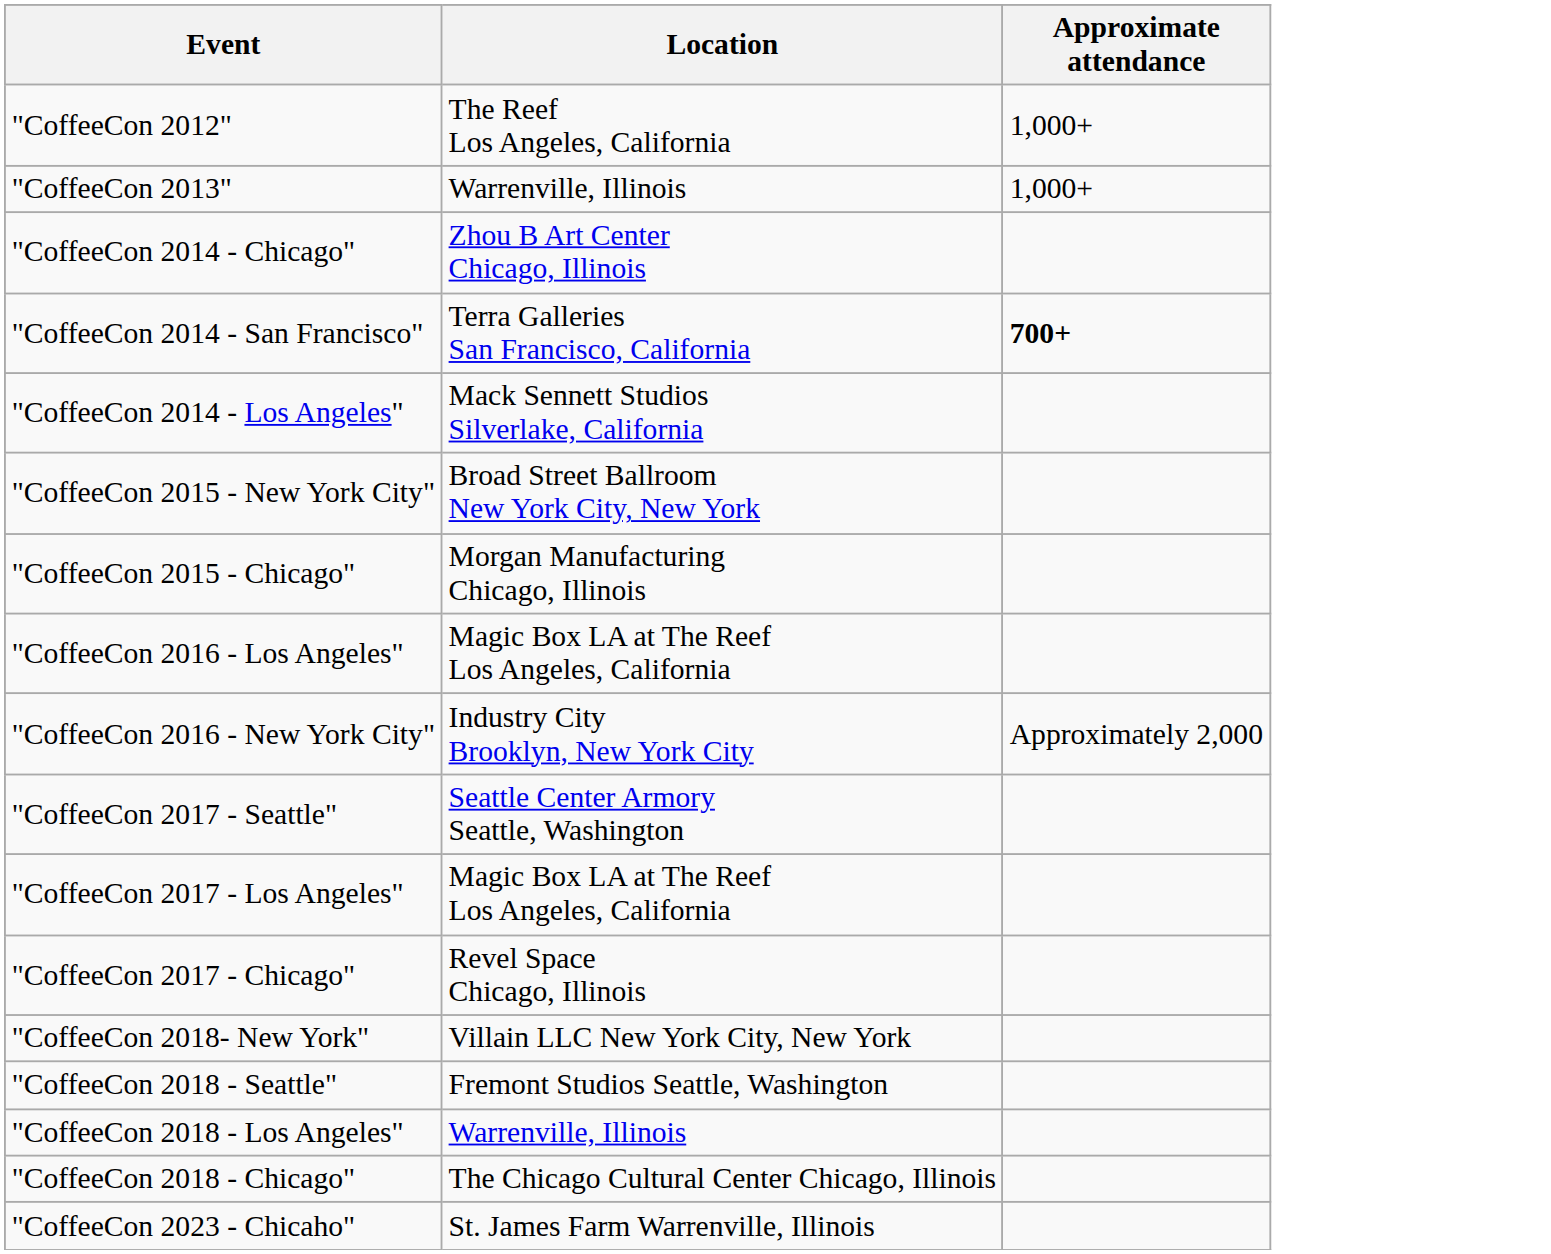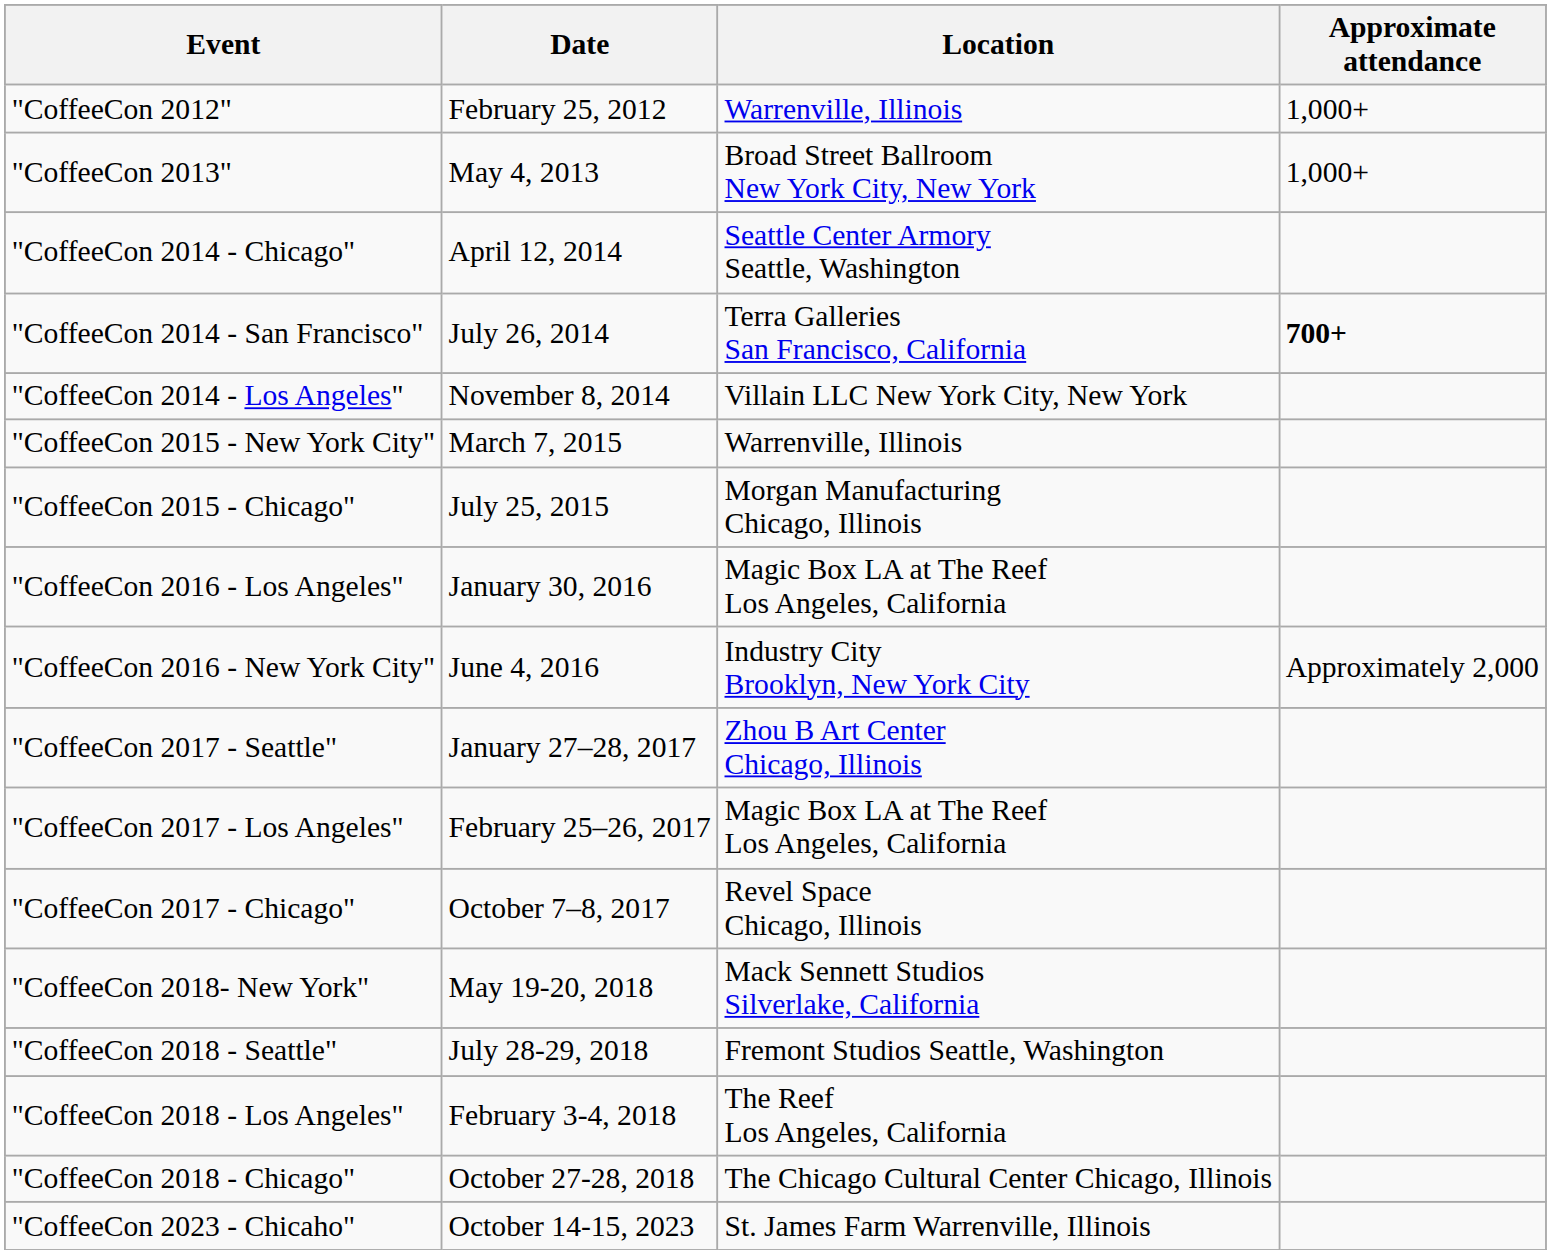+ column: Date | February 25, 2012 | May 4, 2013 | April 12, 2014 | July 26, 2014 | November 8, 2014 | March 7, 2015 | July 25, 2015 | January 30, 2016 | June 4, 2016 | January 27–28, 2017 | February 25–26, 2017 | October 7–8, 2017 | May 19-20, 2018 | July 28-29, 2018 | February 3-4, 2018 | October 27-28, 2018 | October 14-15, 2023
"CoffeeCon 2012" | Location: The Reef Los Angeles, California -> Warrenville, Illinois
"CoffeeCon 2013" | Location: Warrenville, Illinois -> Broad Street Ballroom New York City, New York
"CoffeeCon 2014 - Chicago" | Location: Zhou B Art Center Chicago, Illinois -> Seattle Center Armory Seattle, Washington
"CoffeeCon 2014 - Los Angeles" | Location: Mack Sennett Studios Silverlake, California -> Villain LLC New York City, New York
"CoffeeCon 2015 - New York City" | Location: Broad Street Ballroom New York City, New York -> Warrenville, Illinois
"CoffeeCon 2017 - Seattle" | Location: Seattle Center Armory Seattle, Washington -> Zhou B Art Center Chicago, Illinois
"CoffeeCon 2018- New York" | Location: Villain LLC New York City, New York -> Mack Sennett Studios Silverlake, California
"CoffeeCon 2018 - Los Angeles" | Location: Warrenville, Illinois -> The Reef Los Angeles, California
